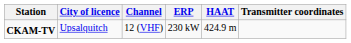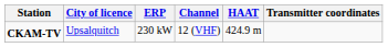columns swapped: Channel <-> ERP
